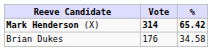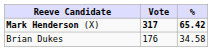Mark Henderson (X) | Vote: 314 -> 317
